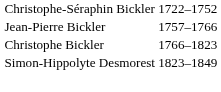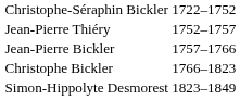+ row: Jean-Pierre Thiéry | 1752–1757
